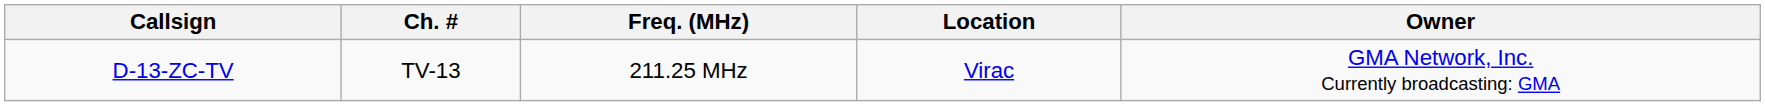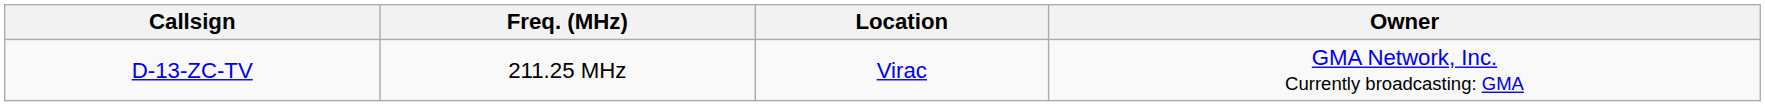- column: Ch. # | TV-13
